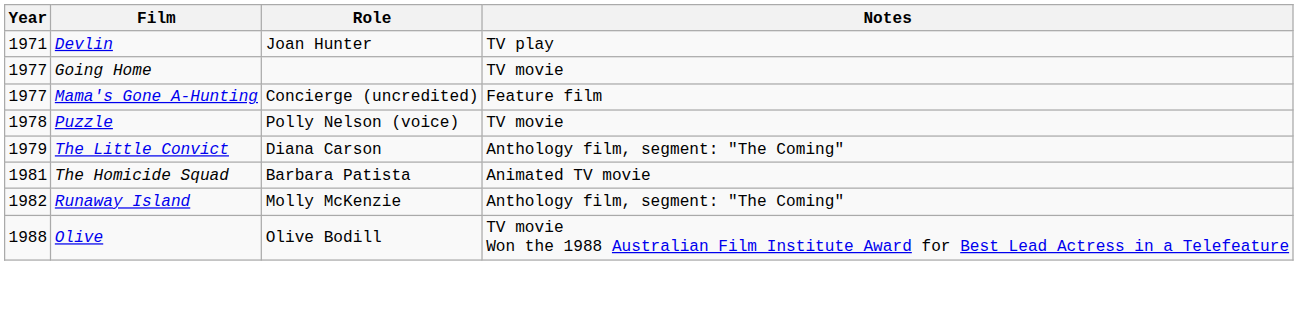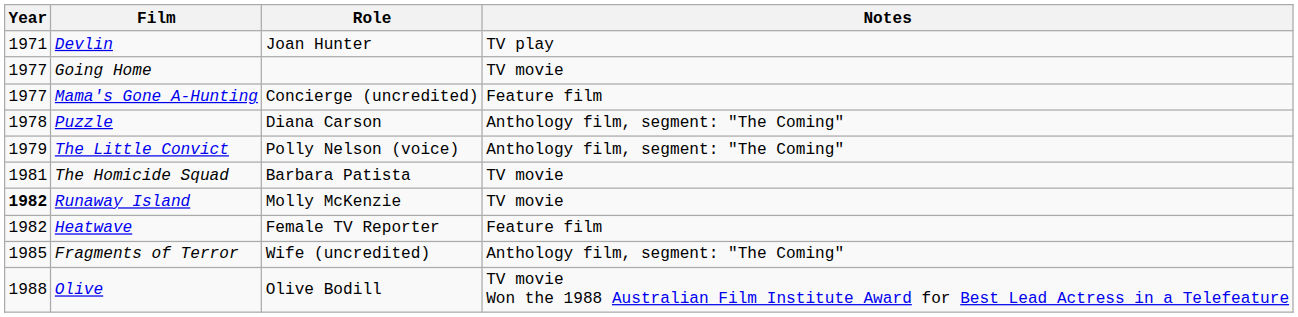Puzzle | Role: Polly Nelson (voice) -> Diana Carson
Puzzle | Notes: TV movie -> Anthology film, segment: "The Coming"
The Little Convict | Role: Diana Carson -> Polly Nelson (voice)
The Homicide Squad | Notes: Animated TV movie -> TV movie
Runaway Island | Year: normal -> bold
Runaway Island | Notes: Anthology film, segment: "The Coming" -> TV movie
+ row: 1982 | Heatwave | Female TV Reporter | Feature film
+ row: 1985 | Fragments of Terror | Wife (uncredited) | Anthology film, segment: "The Coming"
